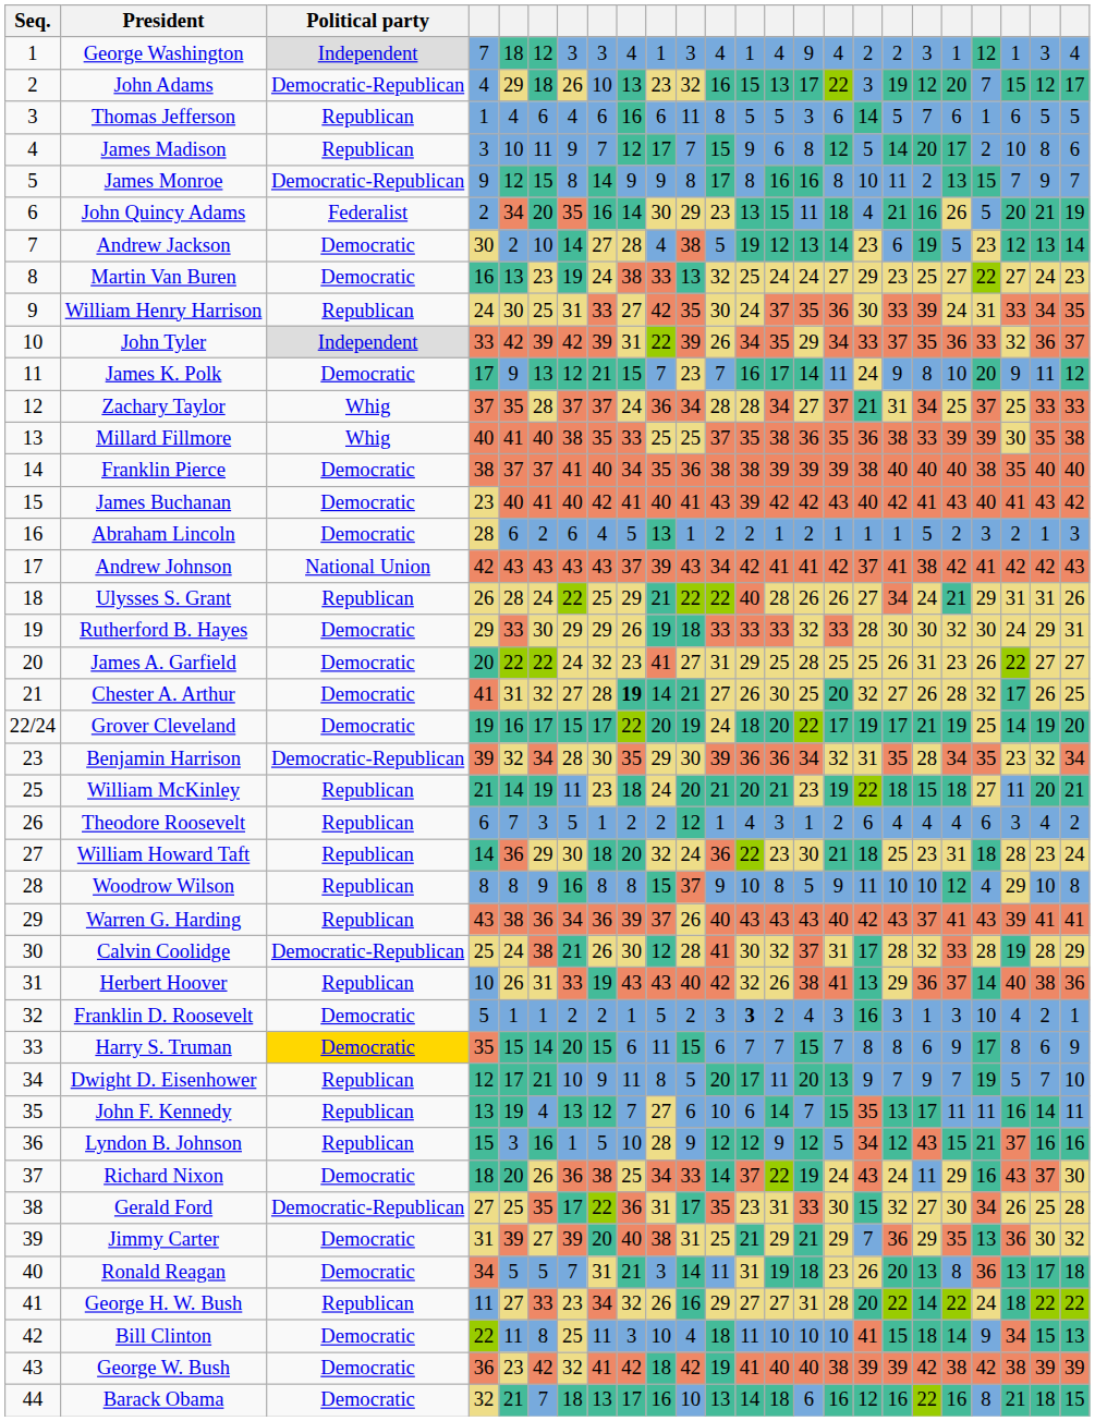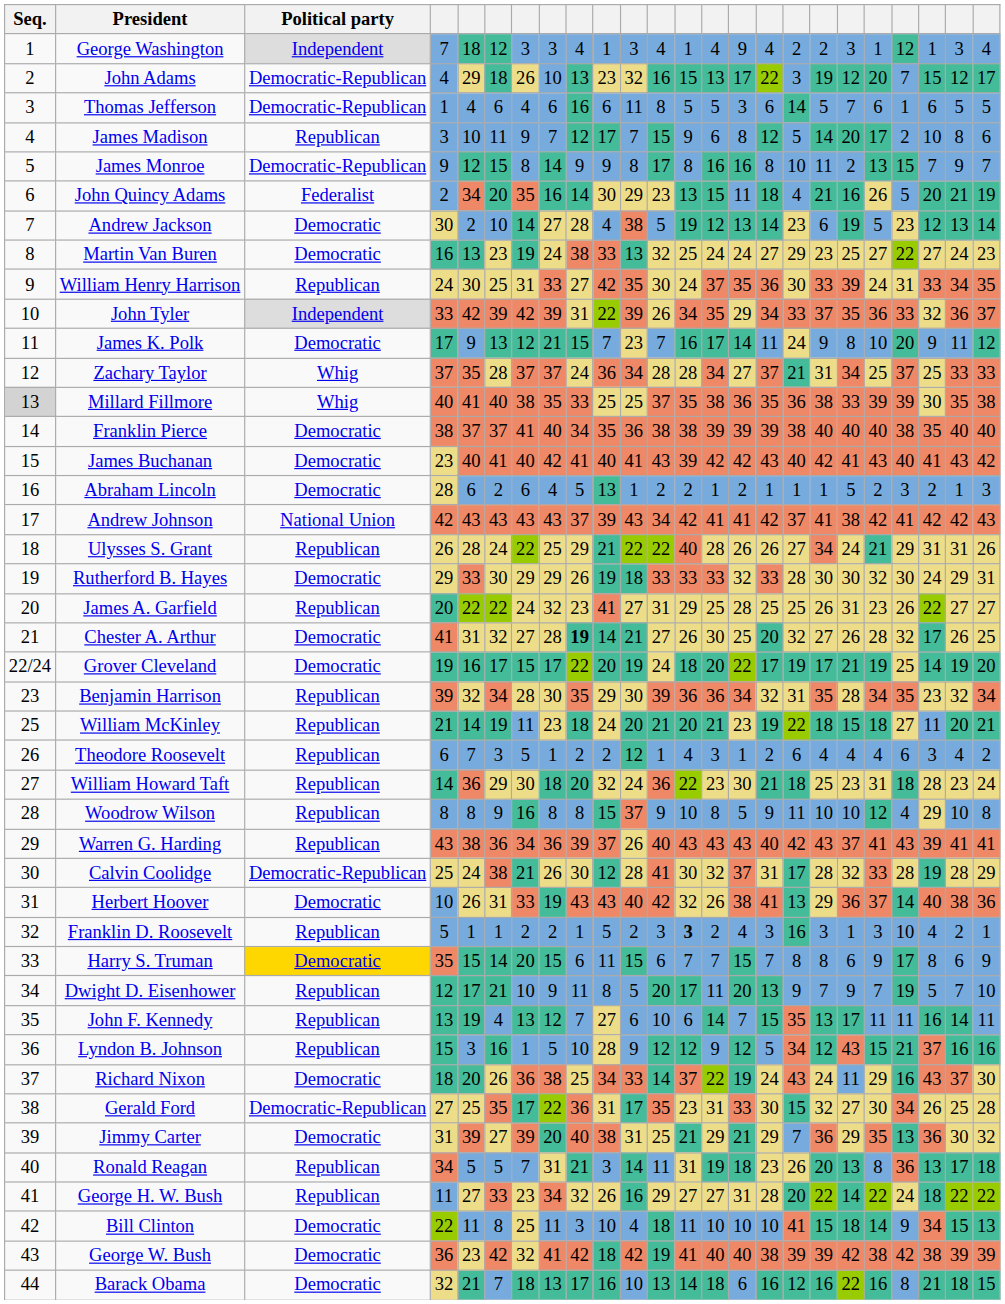Thomas Jefferson | Political party: Republican -> Democratic-Republican
Millard Fillmore | Seq.: no background -> lightgrey background
James A. Garfield | Political party: Democratic -> Republican
Benjamin Harrison | Political party: Democratic-Republican -> Republican
Herbert Hoover | Political party: Republican -> Democratic
Franklin D. Roosevelt | Political party: Democratic -> Republican
Ronald Reagan | Political party: Democratic -> Republican
